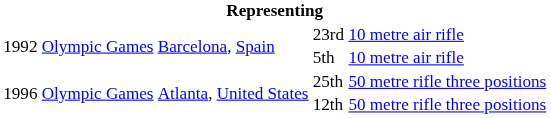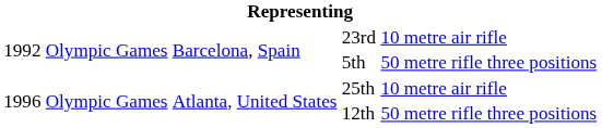5th | column 5: 10 metre air rifle -> 50 metre rifle three positions
25th | column 5: 50 metre rifle three positions -> 10 metre air rifle
